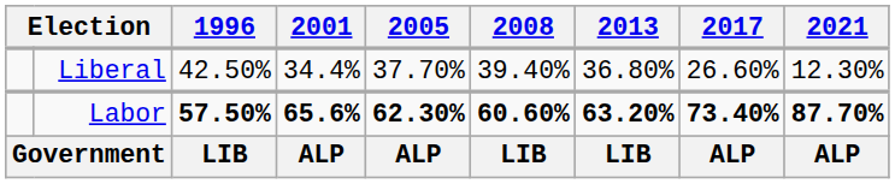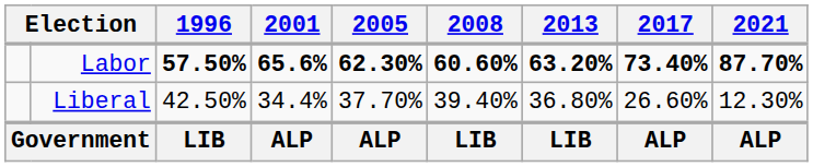rows swapped: Labor <-> Liberal
